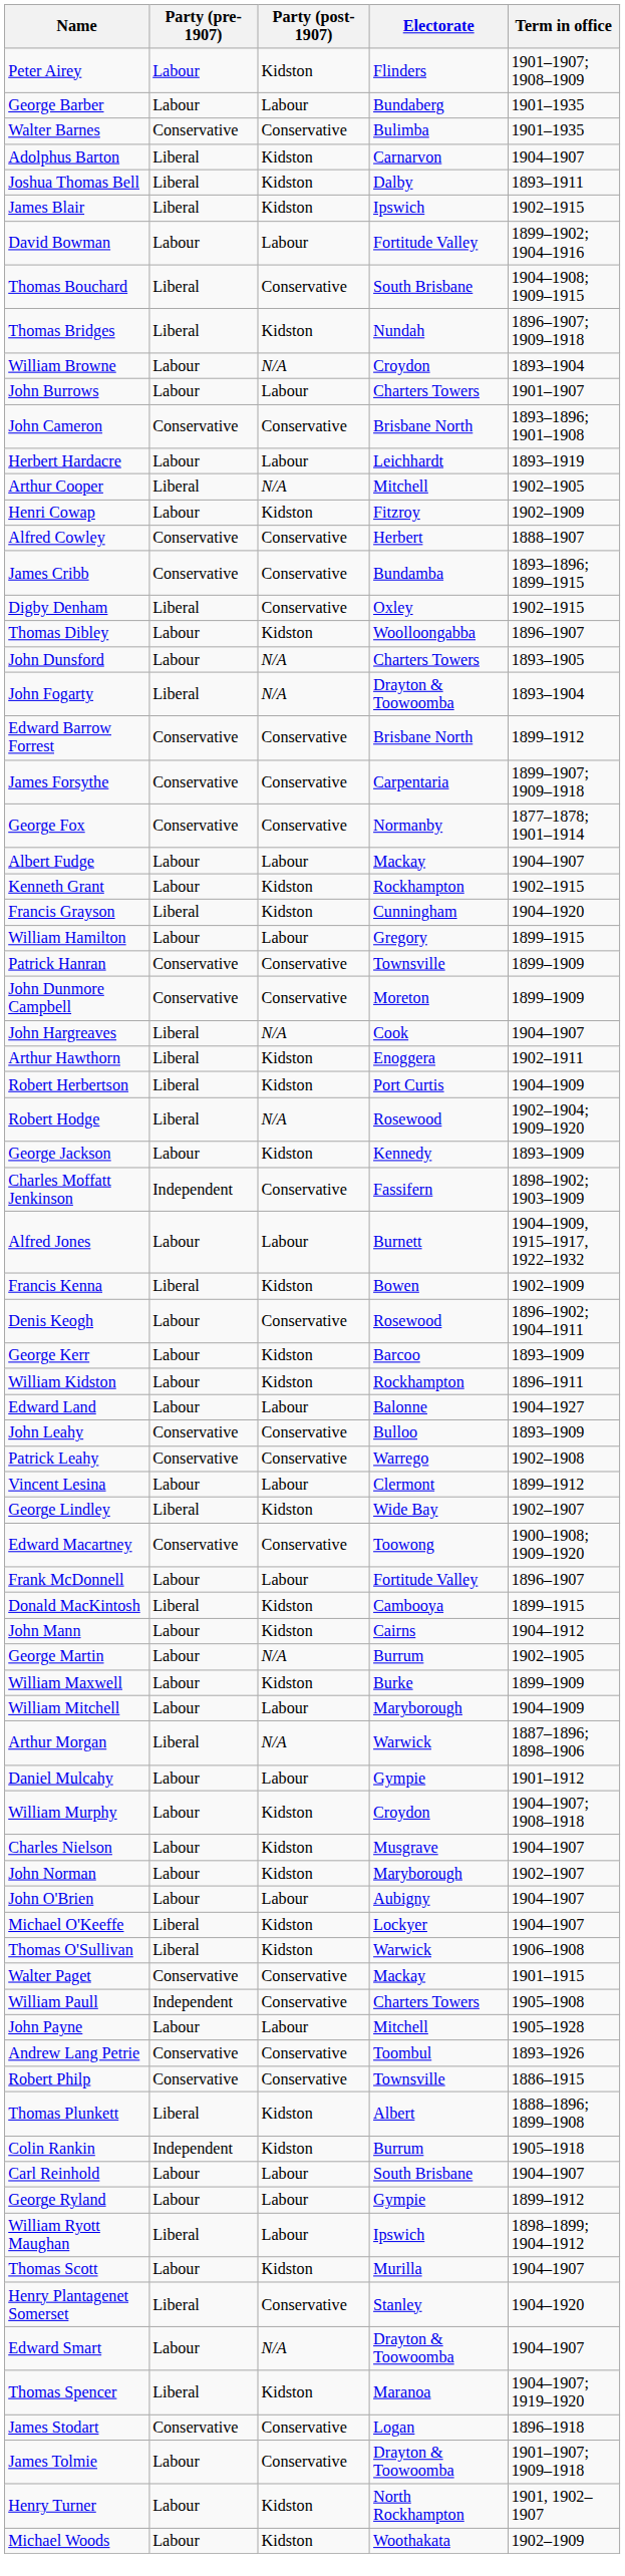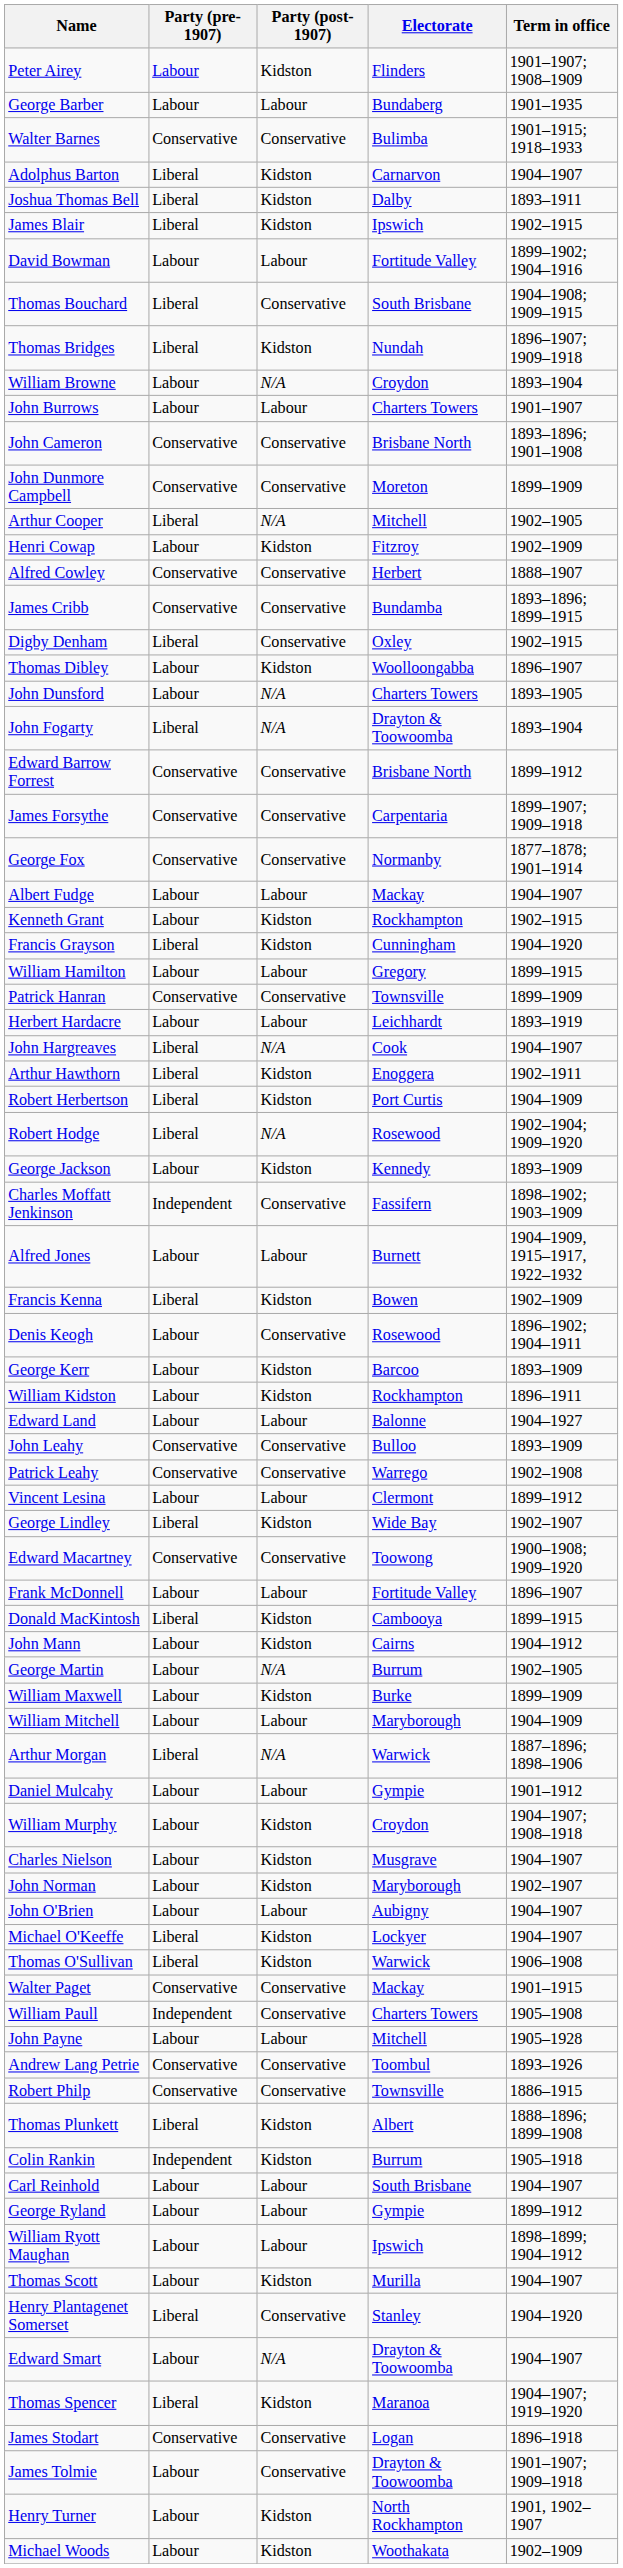Walter Barnes | Term in office: 1901–1935 -> 1901–1915; 1918–1933
rows swapped: John Dunmore Campbell <-> Herbert Hardacre
William Ryott Maughan | Party (pre-1907): Liberal -> Labour
